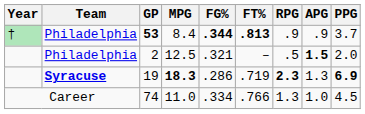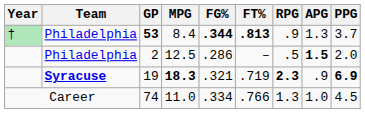53 | APG: .9 -> 1.3
2 | FG%: .321 -> .286
19 | FG%: .286 -> .321
19 | APG: 1.3 -> .9
